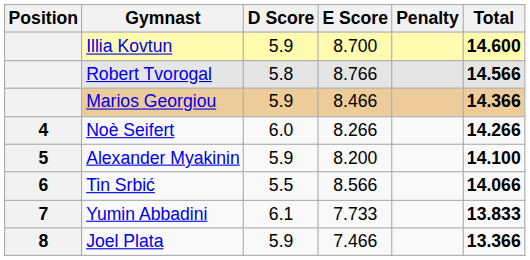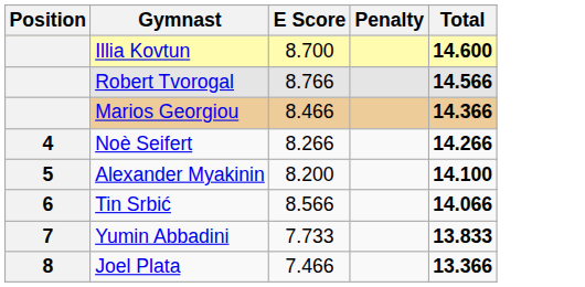- column: D Score | 5.9 | 5.8 | 5.9 | 6.0 | 5.9 | 5.5 | 6.1 | 5.9
